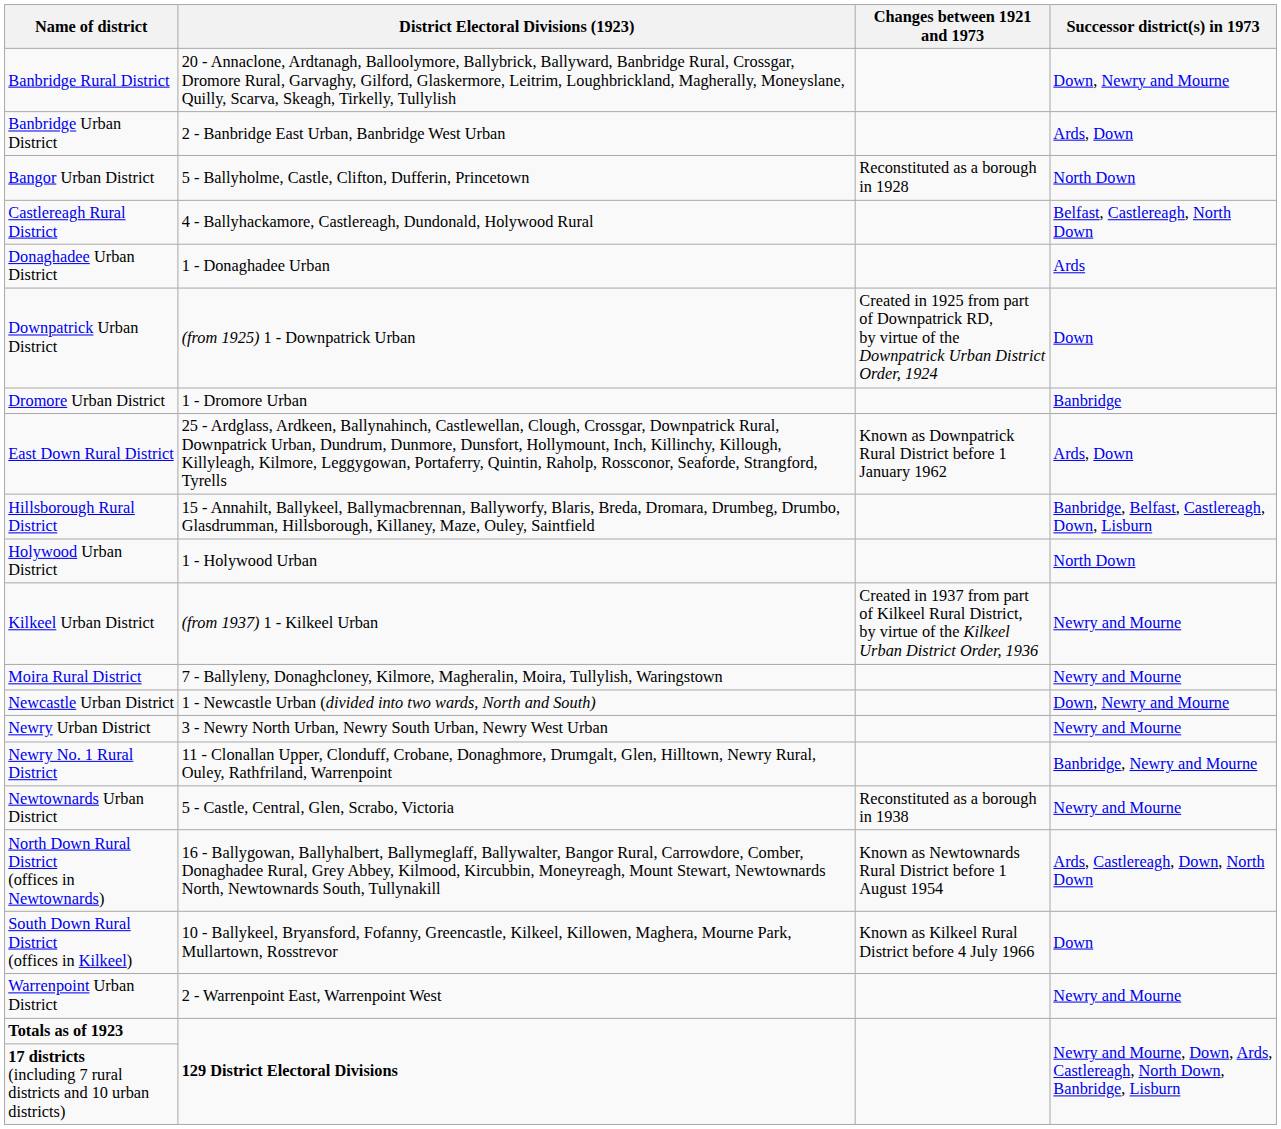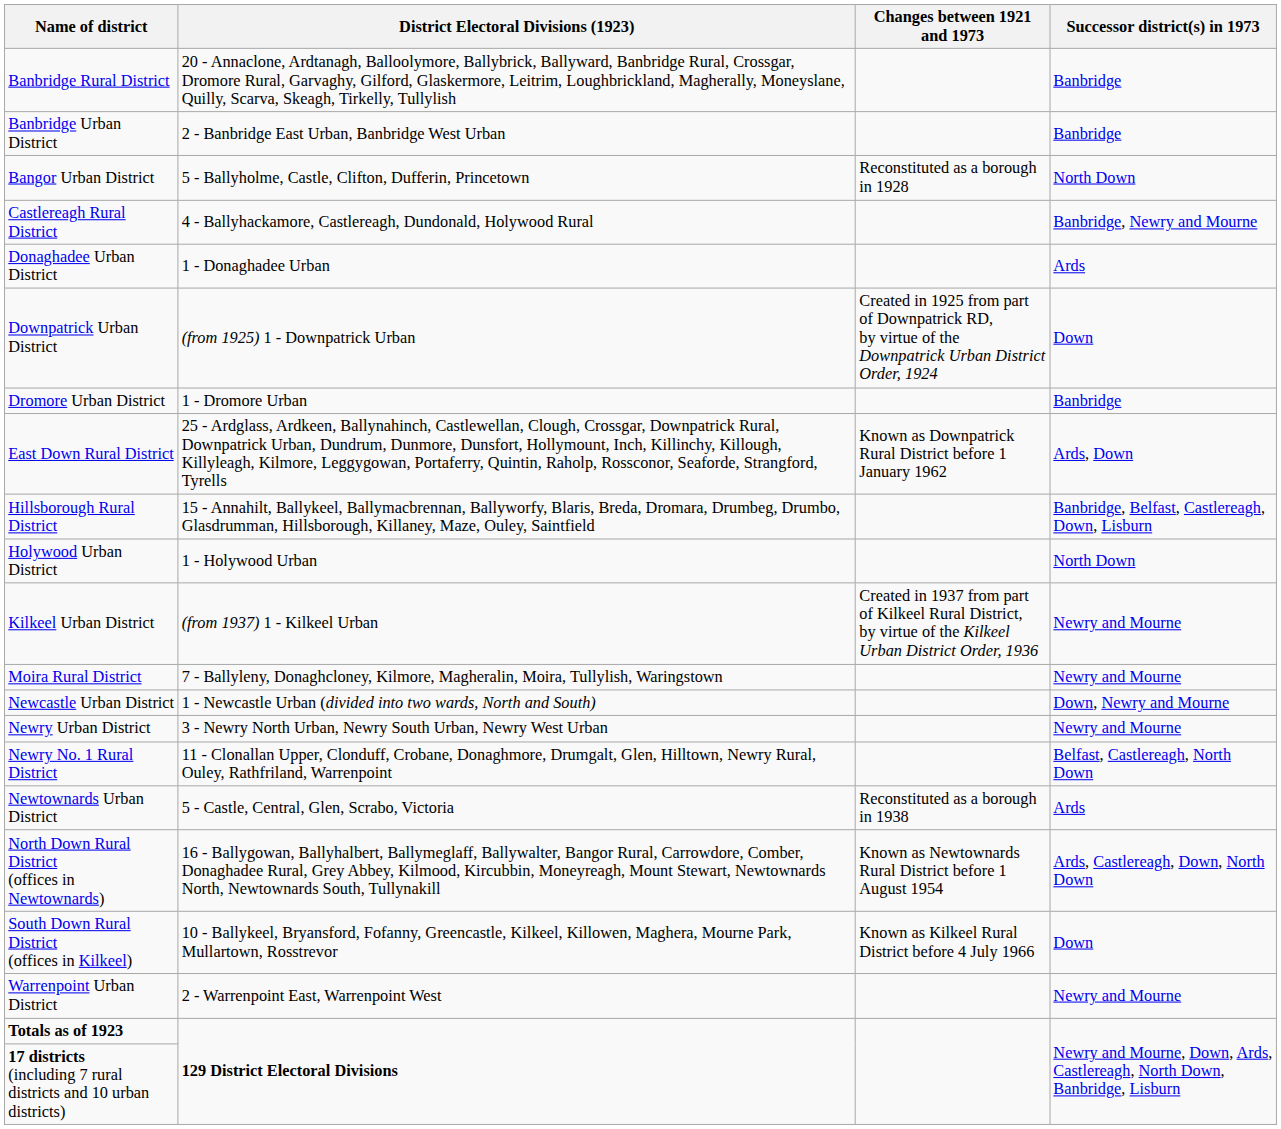Banbridge Rural District | Successor district(s) in 1973: Down, Newry and Mourne -> Banbridge
Banbridge Urban District | Successor district(s) in 1973: Ards, Down -> Banbridge
Castlereagh Rural District | Successor district(s) in 1973: Belfast, Castlereagh, North Down -> Banbridge, Newry and Mourne
Newry No. 1 Rural District | Successor district(s) in 1973: Banbridge, Newry and Mourne -> Belfast, Castlereagh, North Down
Newtownards Urban District | Successor district(s) in 1973: Newry and Mourne -> Ards
